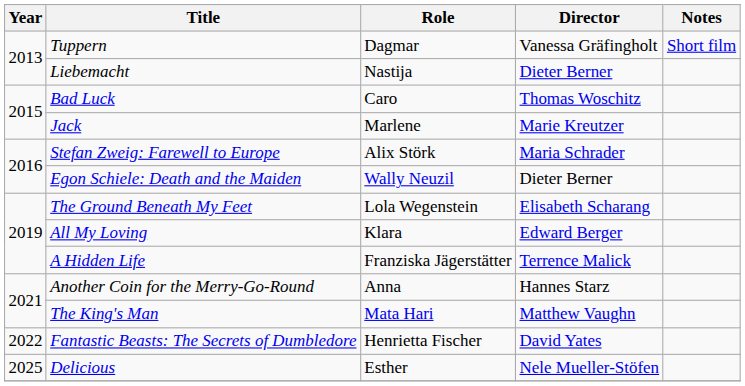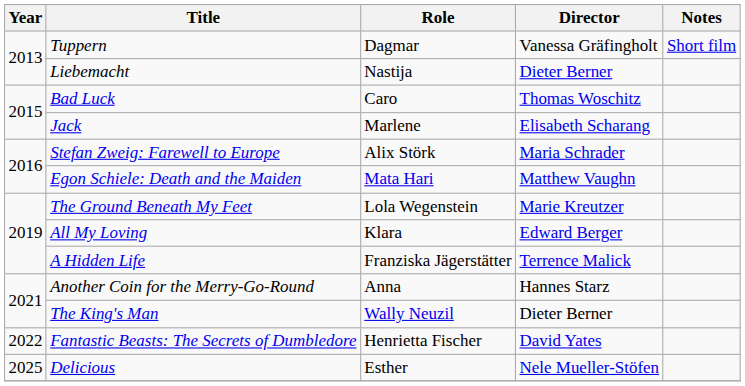Jack | Director: Marie Kreutzer -> Elisabeth Scharang
Egon Schiele: Death and the Maiden | Role: Wally Neuzil -> Mata Hari
Egon Schiele: Death and the Maiden | Director: Dieter Berner -> Matthew Vaughn
The Ground Beneath My Feet | Director: Elisabeth Scharang -> Marie Kreutzer
The King's Man | Role: Mata Hari -> Wally Neuzil
The King's Man | Director: Matthew Vaughn -> Dieter Berner
